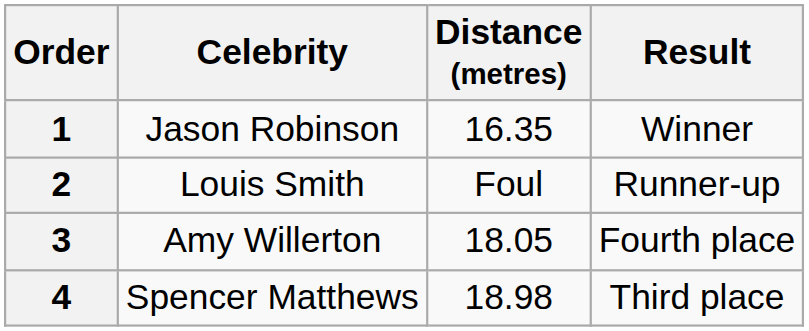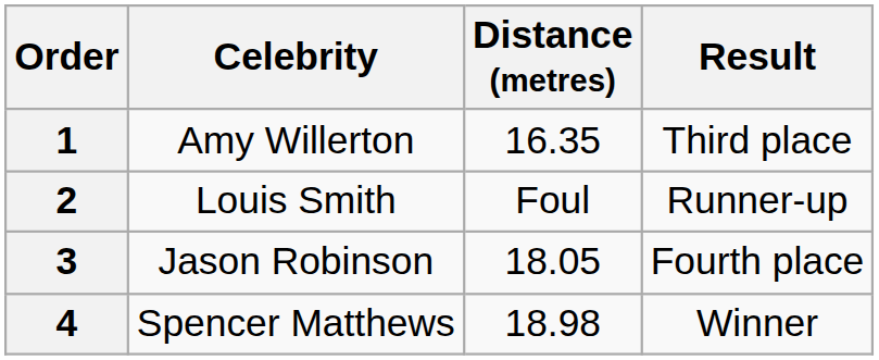1 | Celebrity: Jason Robinson -> Amy Willerton
1 | Result: Winner -> Third place
3 | Celebrity: Amy Willerton -> Jason Robinson
4 | Result: Third place -> Winner
